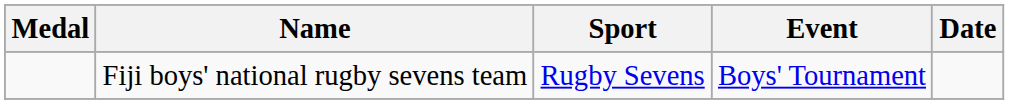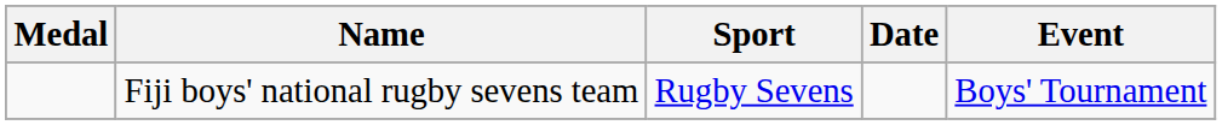columns swapped: Event <-> Date
